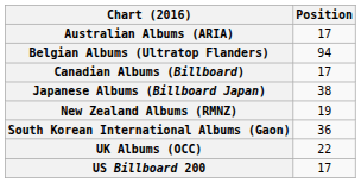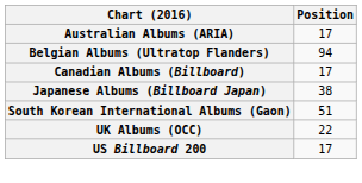- row: New Zealand Albums (RMNZ) | 19
South Korean International Albums (Gaon) | Position: 36 -> 51
